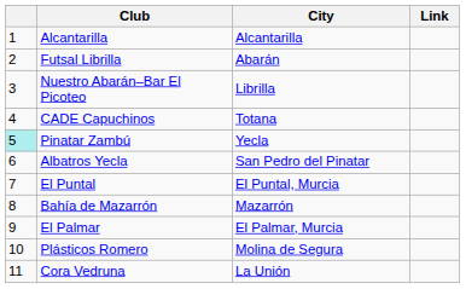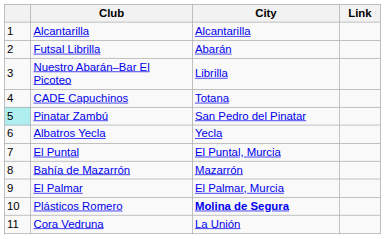Pinatar Zambú | City: Yecla -> San Pedro del Pinatar
Albatros Yecla | City: San Pedro del Pinatar -> Yecla
Plásticos Romero | City: normal -> bold
